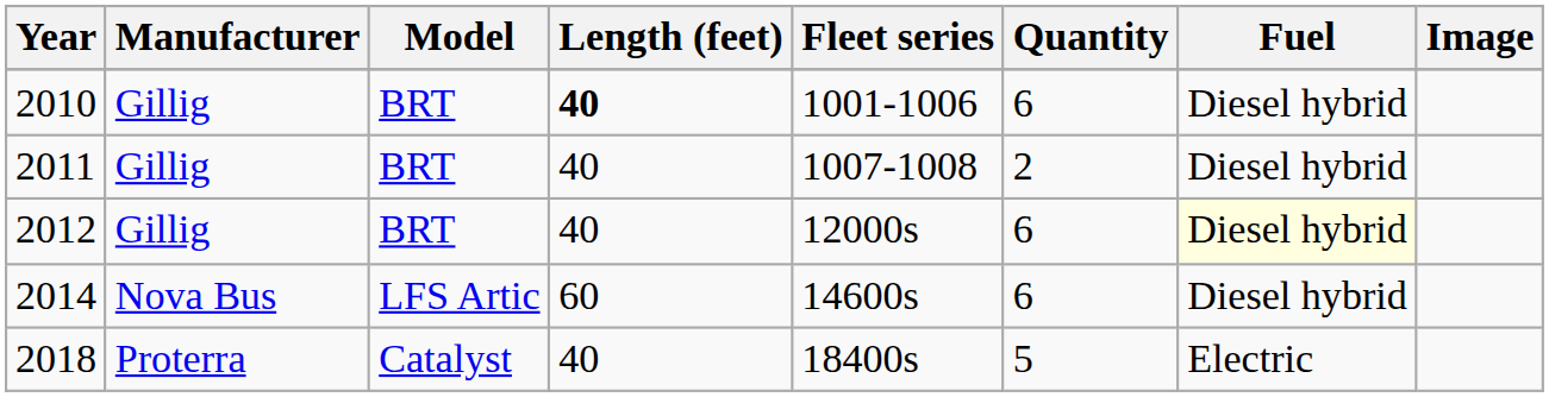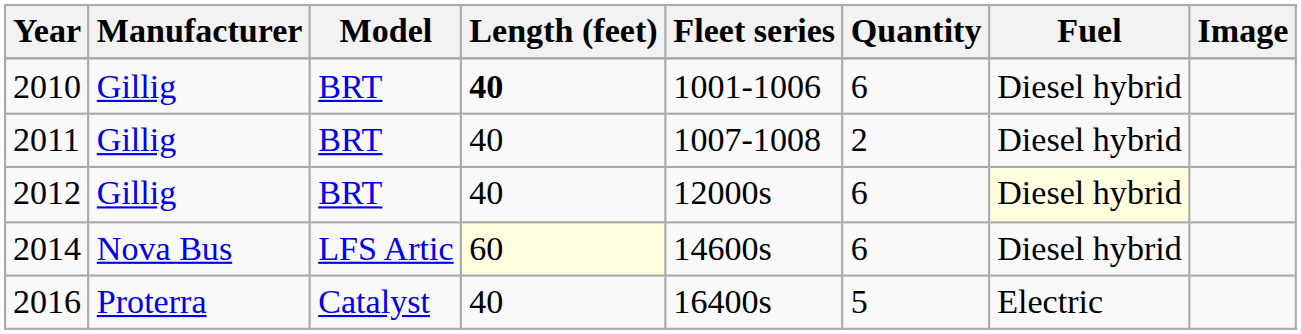2014 | Length (feet): no background -> lightyellow background
+ row: 2016 | Proterra | Catalyst | 40 | 16400s | 5 | Electric
- row: 2018 | Proterra | Catalyst | 40 | 18400s | 5 | Electric
